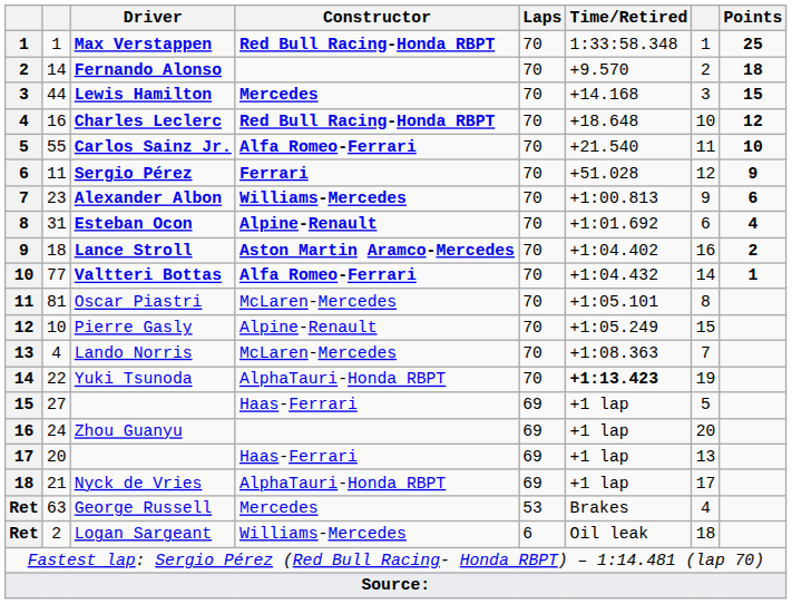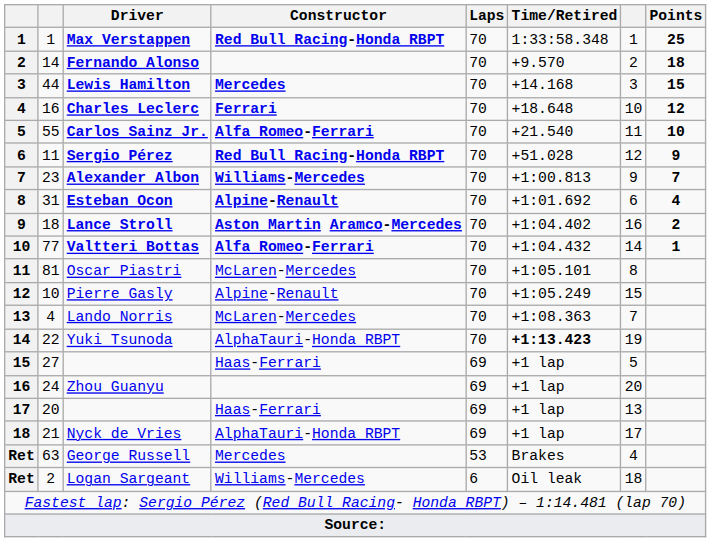Charles Leclerc | Constructor: Red Bull Racing-Honda RBPT -> Ferrari
Sergio Pérez | Constructor: Ferrari -> Red Bull Racing-Honda RBPT
Alexander Albon | Points: 6 -> 7
